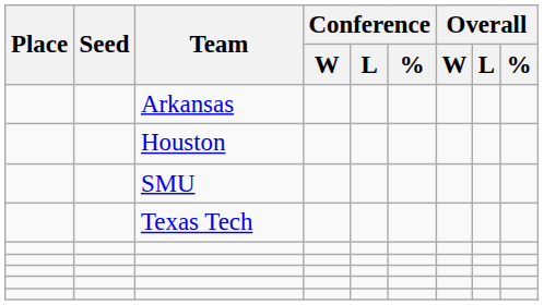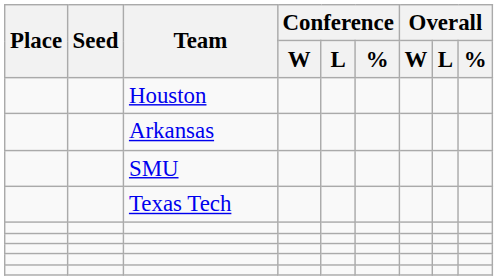rows swapped: Houston <-> Arkansas
